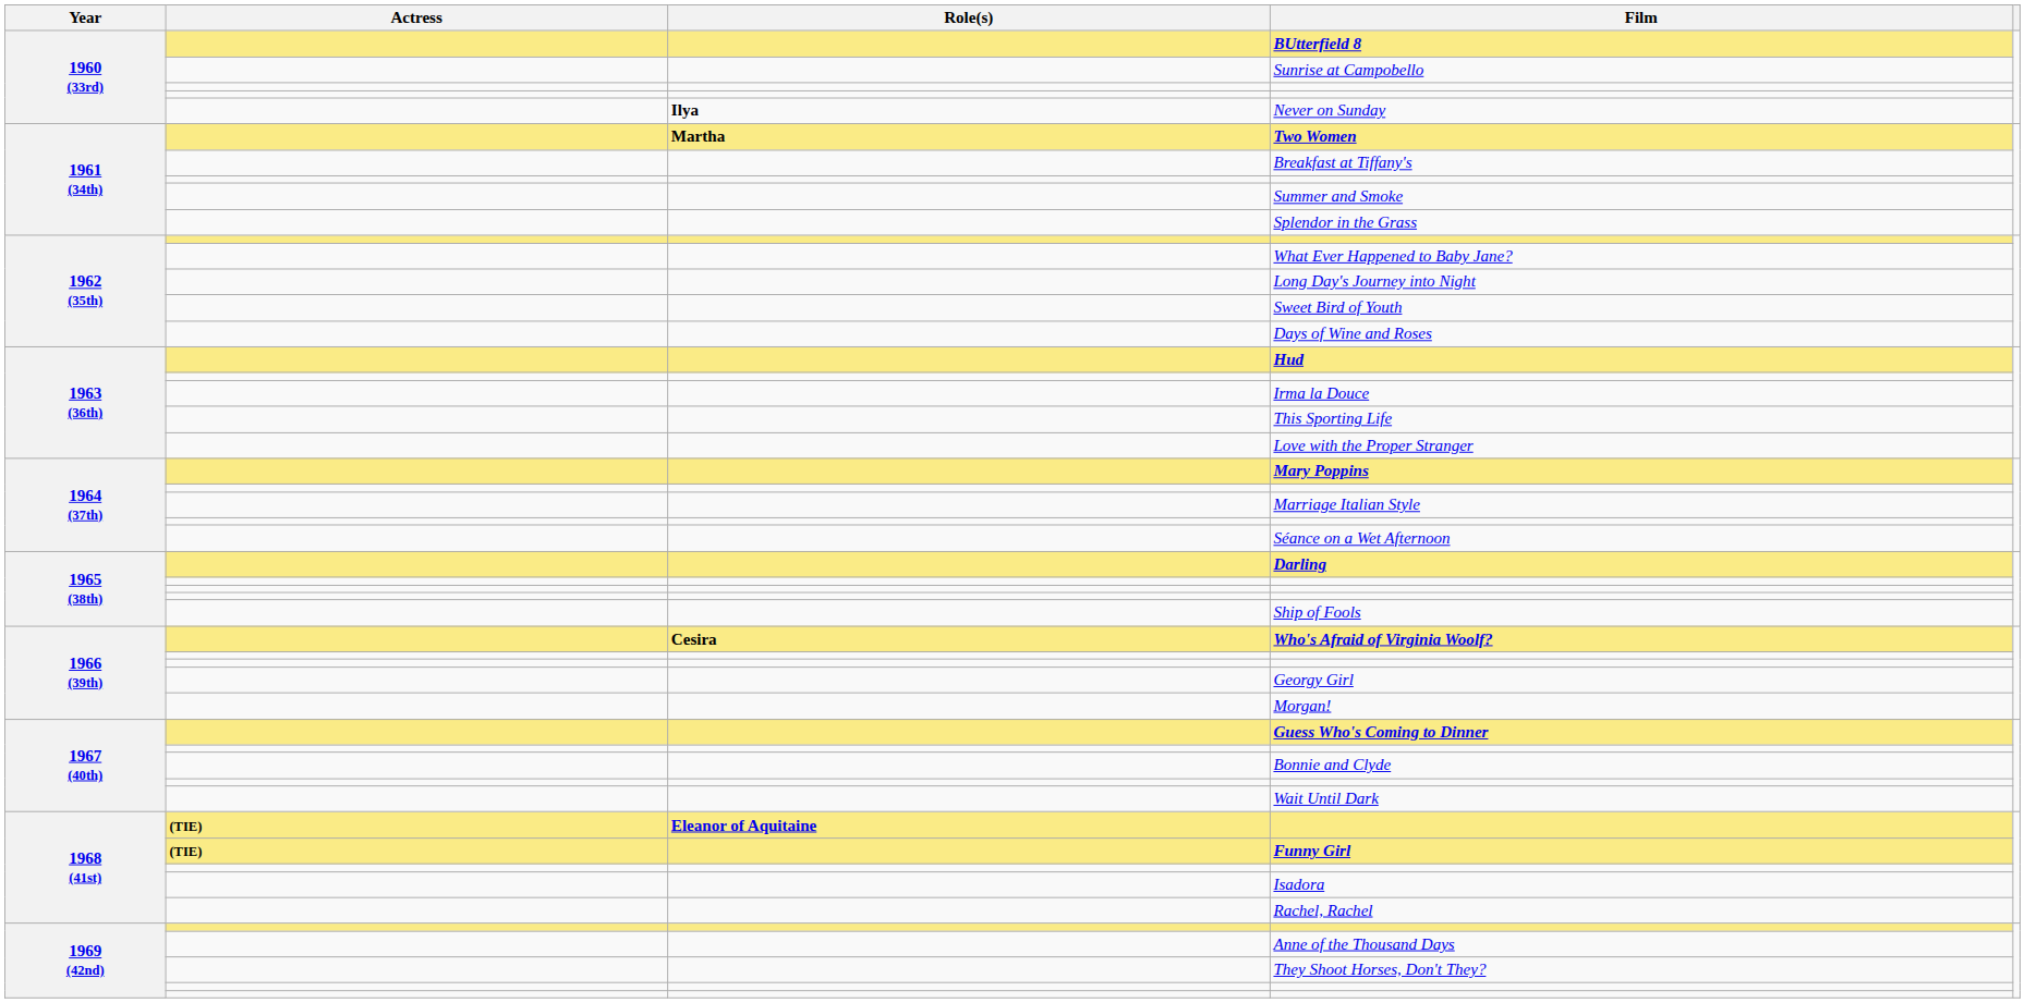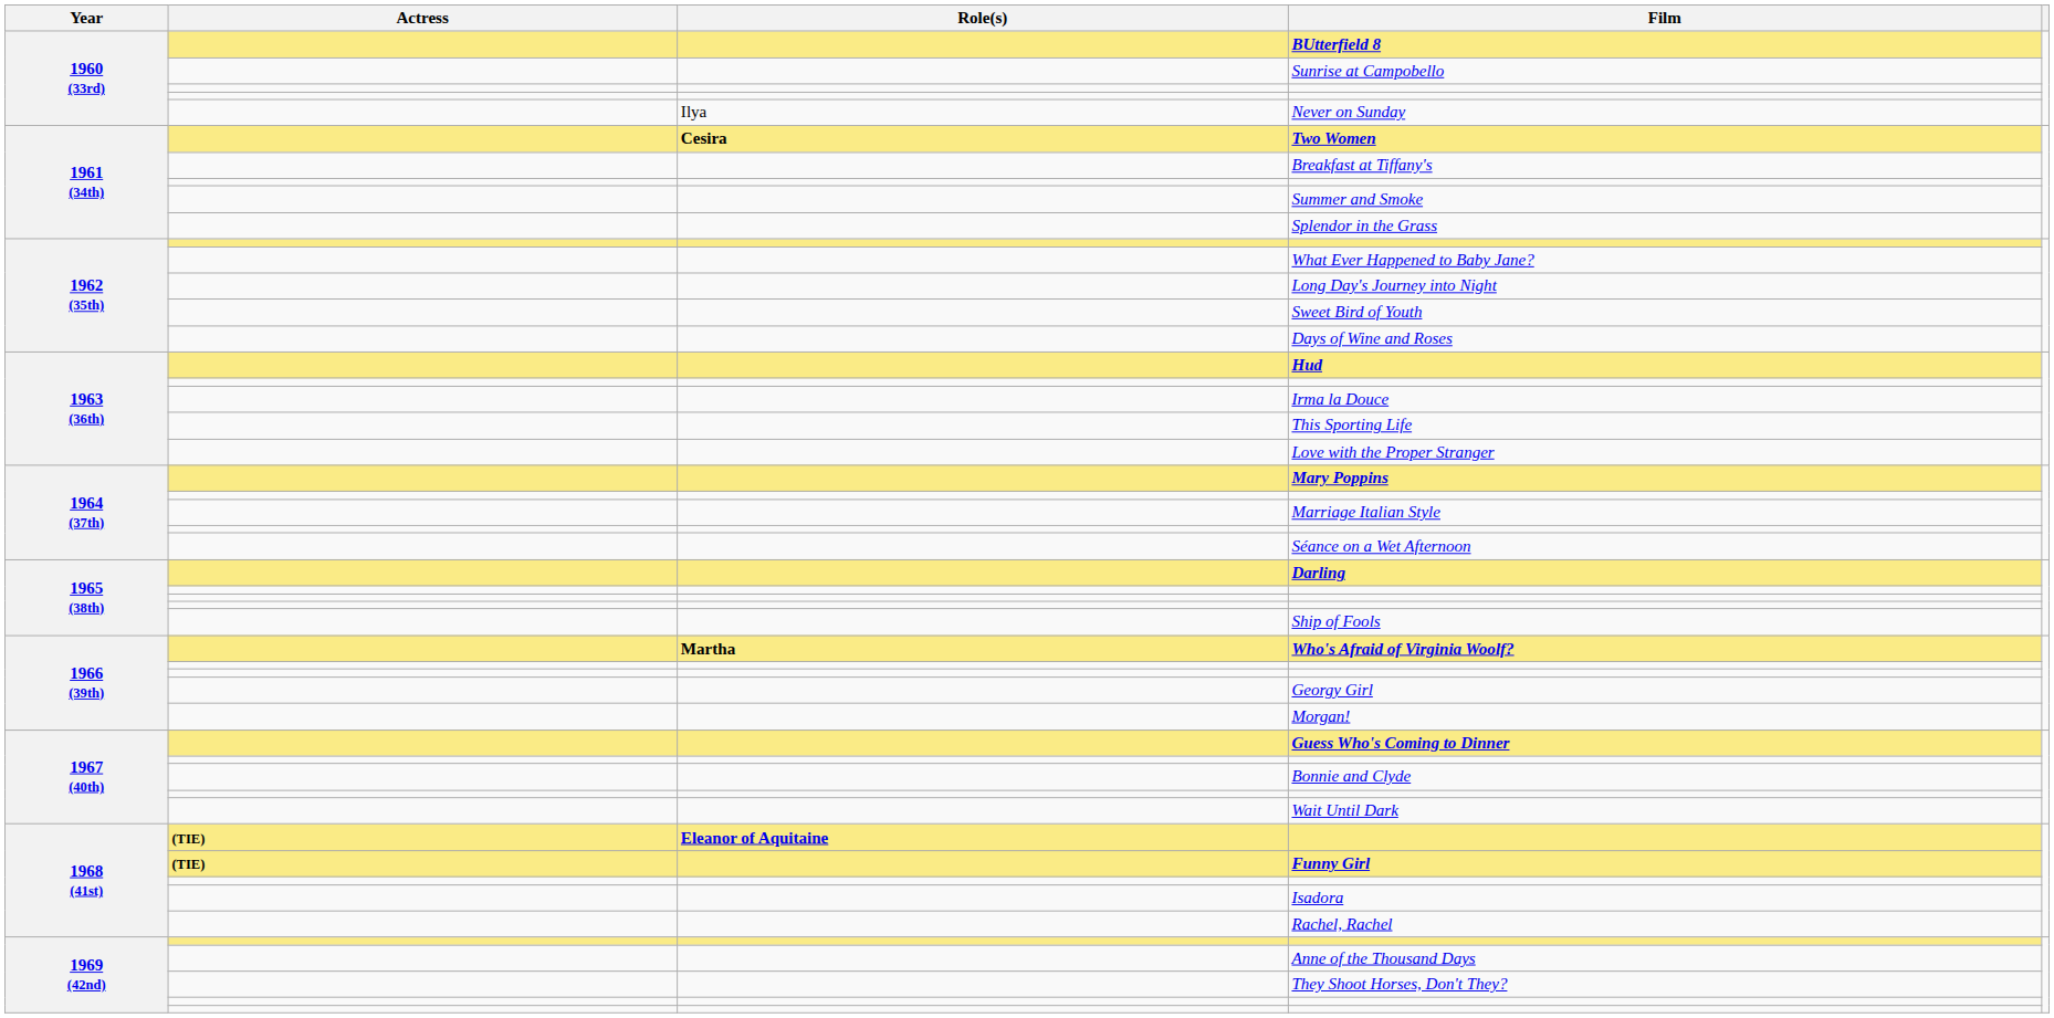Never on Sunday | Role(s): bold -> normal
Two Women | Role(s): Martha -> Cesira
Who's Afraid of Virginia Woolf? | Role(s): Cesira -> Martha
